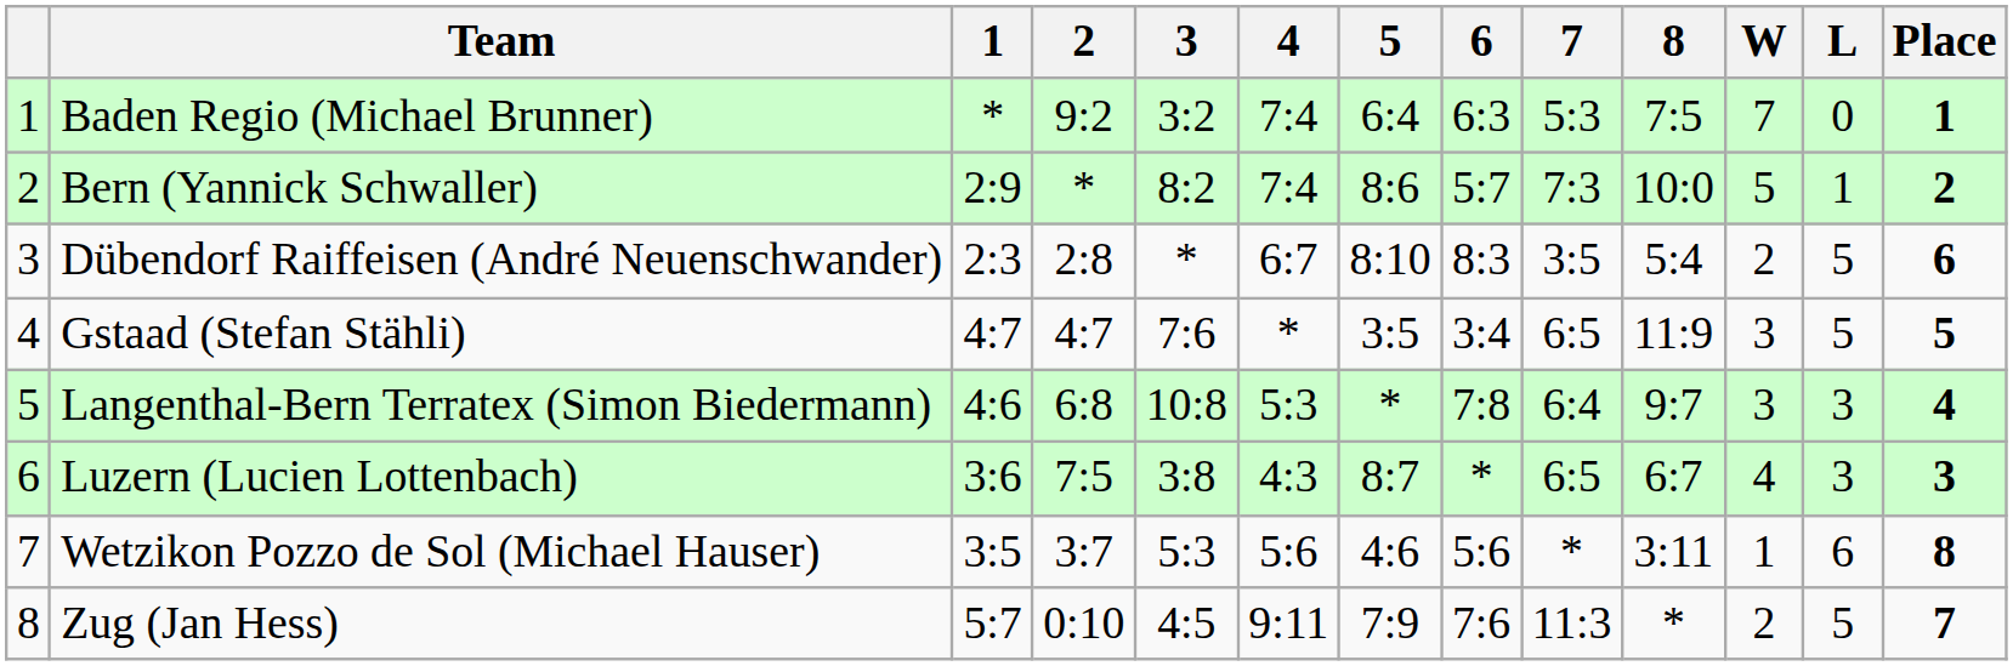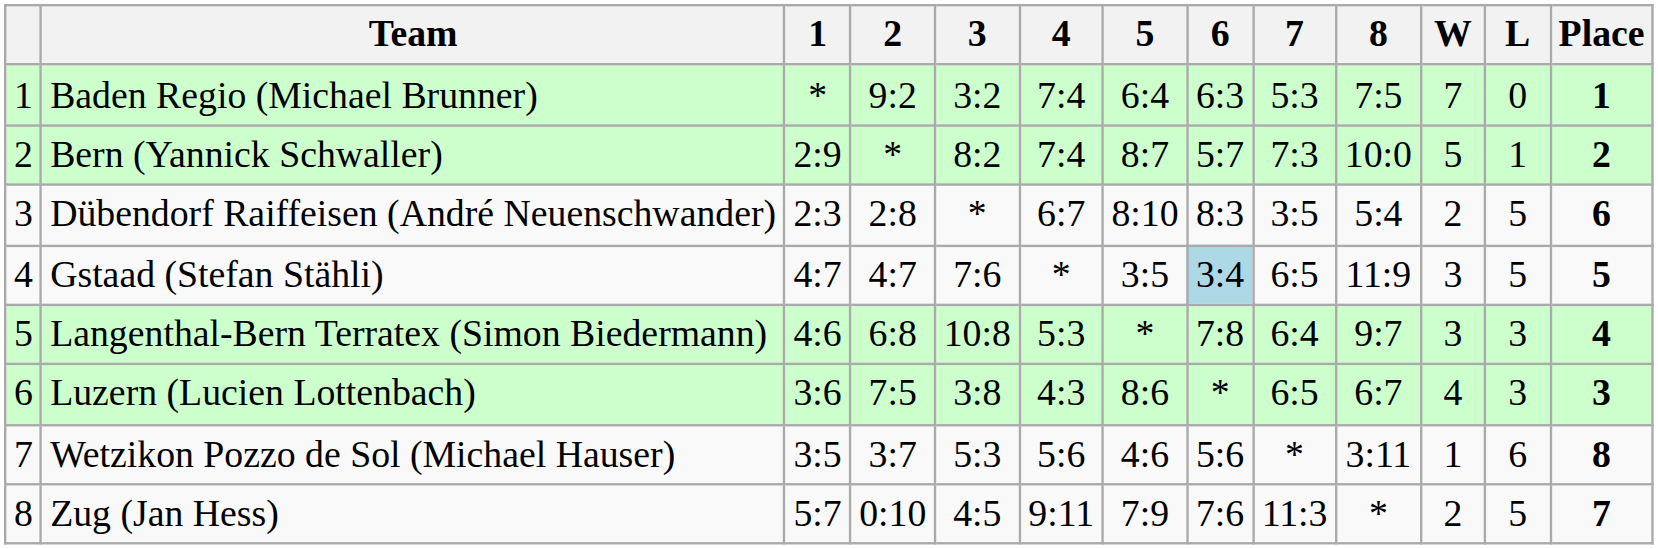Bern (Yannick Schwaller) | 5: 8:6 -> 8:7
Gstaad (Stefan Stähli) | 6: no background -> lightblue background
Luzern (Lucien Lottenbach) | 5: 8:7 -> 8:6
